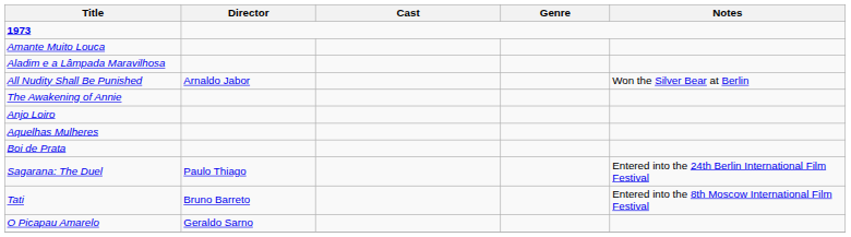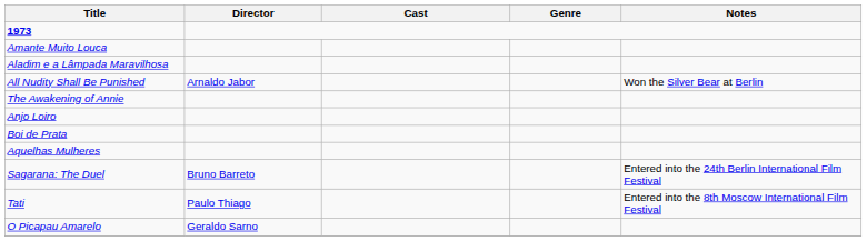rows swapped: Aquelhas Mulheres <-> Boi de Prata
Sagarana: The Duel | Director: Paulo Thiago -> Bruno Barreto
Tati | Director: Bruno Barreto -> Paulo Thiago
